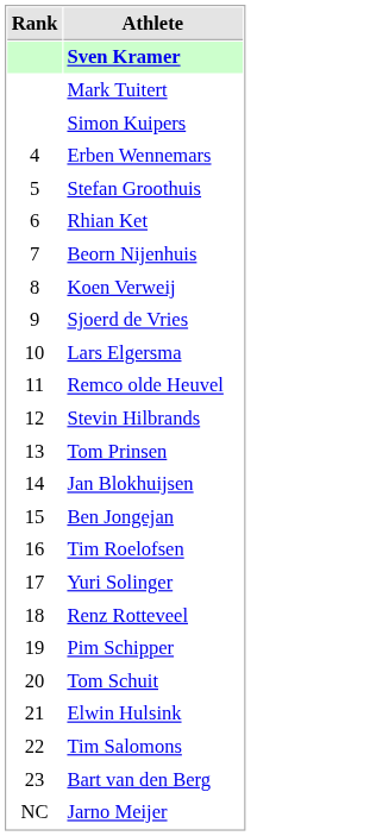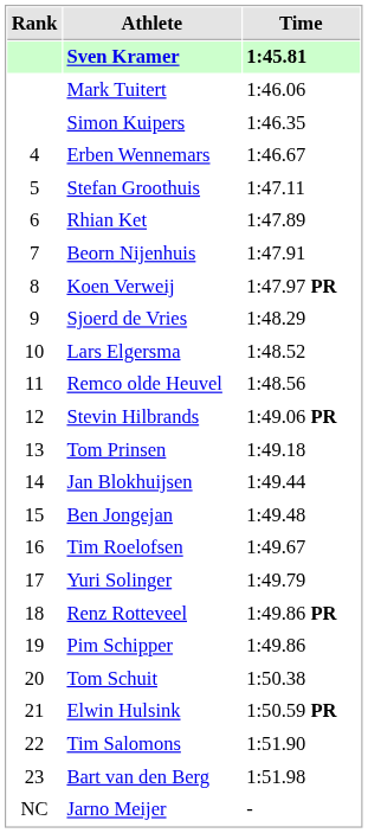+ column: Time | 1:45.81 | 1:46.06 | 1:46.35 | 1:46.67 | 1:47.11 | 1:47.89 | 1:47.91 | 1:47.97 PR | 1:48.29 | 1:48.52 | 1:48.56 | 1:49.06 PR | 1:49.18 | 1:49.44 | 1:49.48 | 1:49.67 | 1:49.79 | 1:49.86 PR | 1:49.86 | 1:50.38 | 1:50.59 PR | 1:51.90 | 1:51.98 | -
